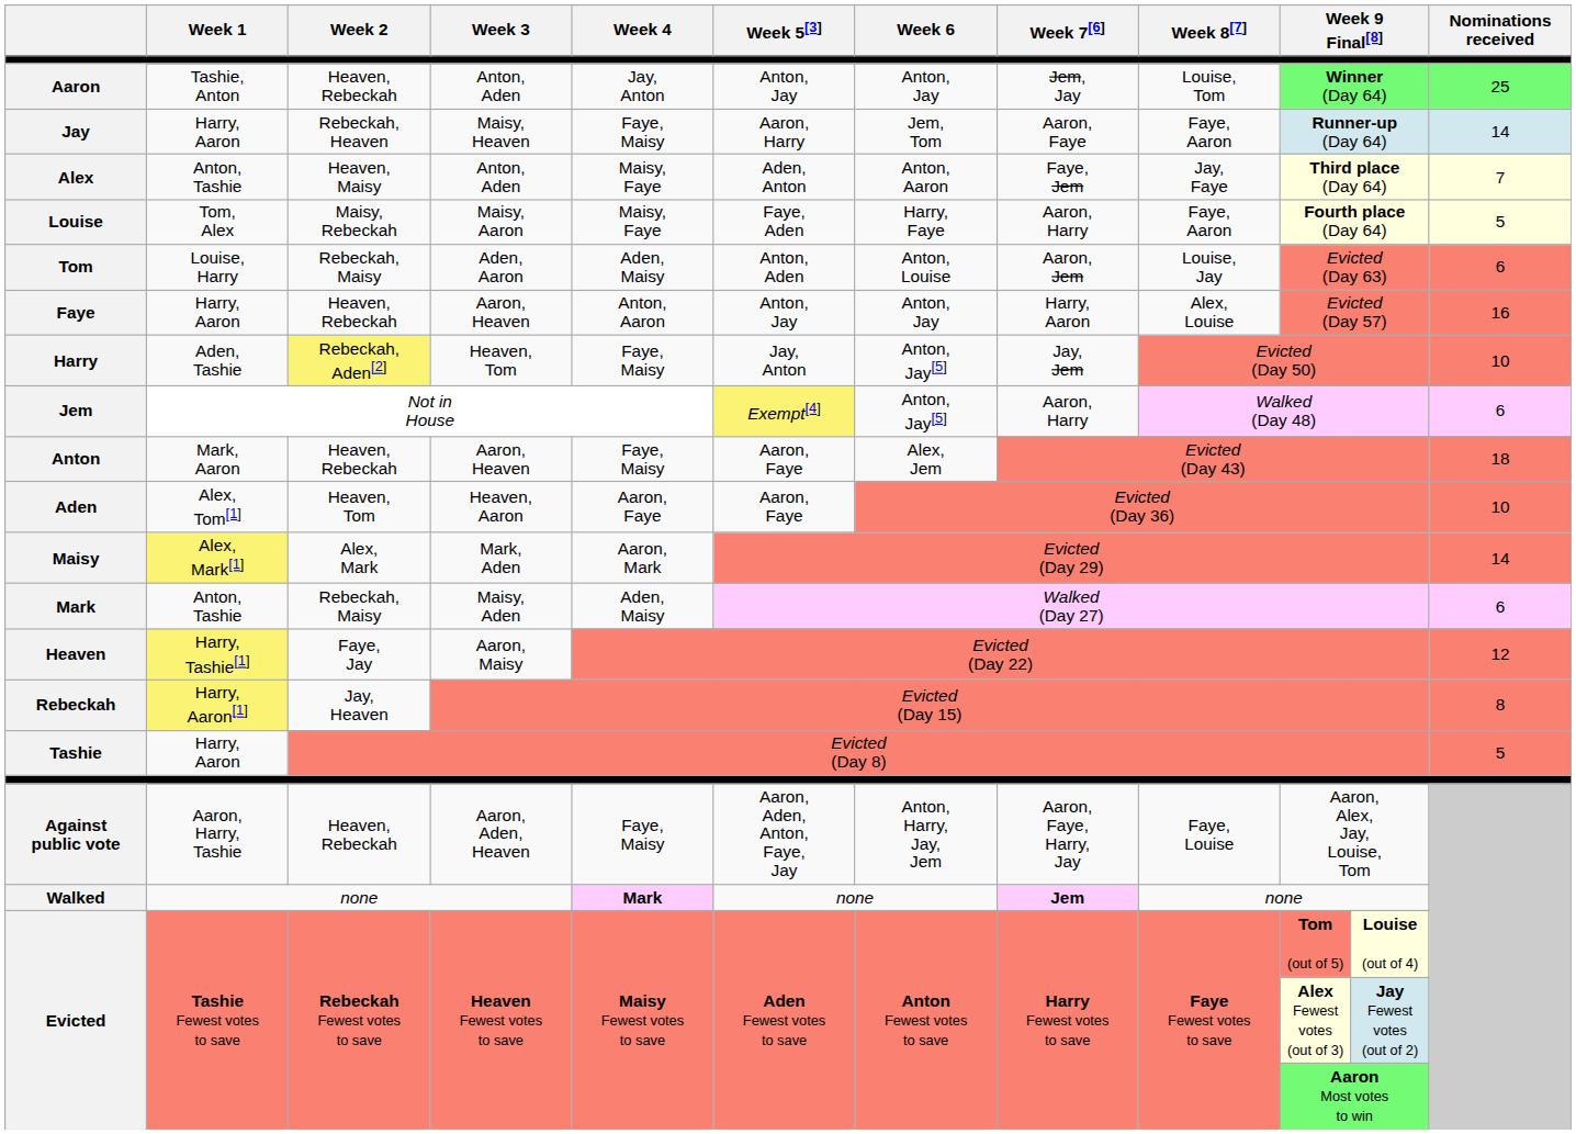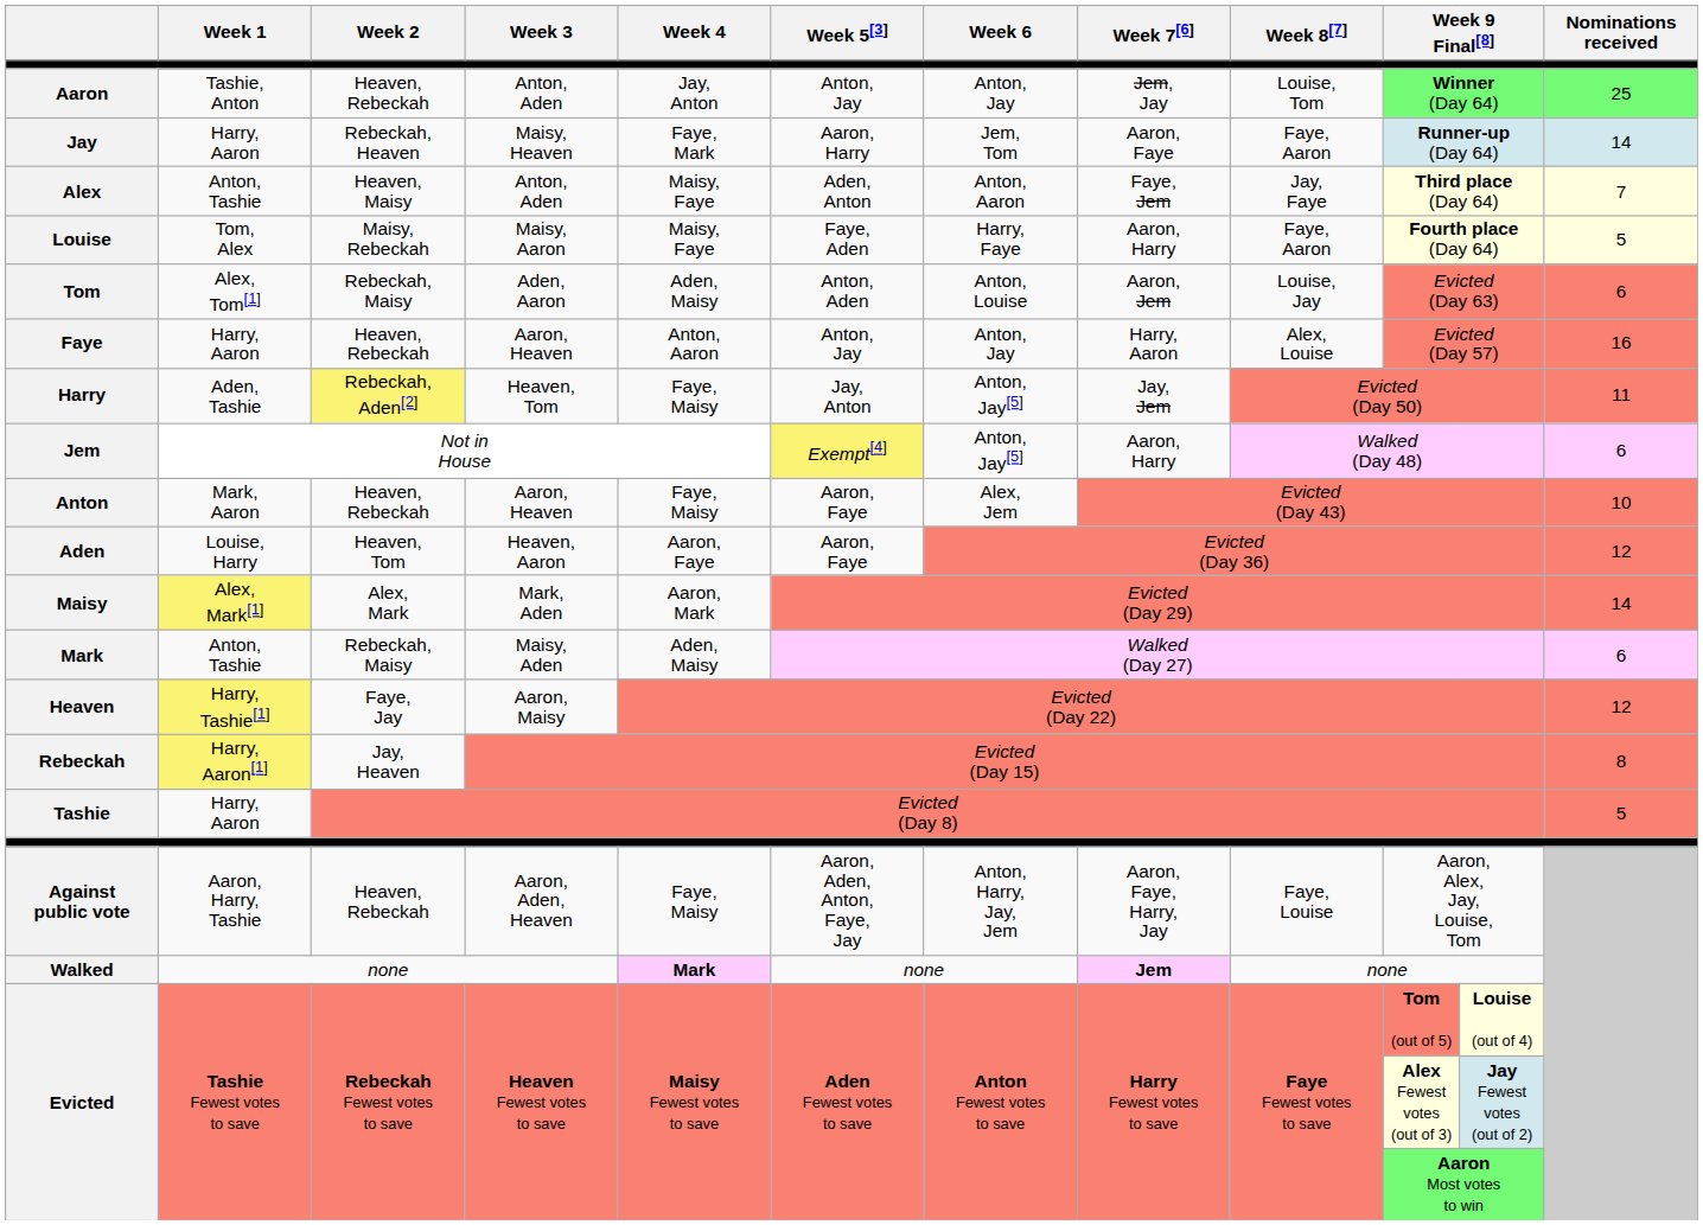Jay | Week 4: Faye, Maisy -> Faye, Mark
Tom | Week 1: Louise, Harry -> Alex, Tom[1]
Harry | Nominations received: 10 -> 11
Anton | Nominations received: 18 -> 10
Aden | Week 1: Alex, Tom[1] -> Louise, Harry
Aden | Nominations received: 10 -> 12
